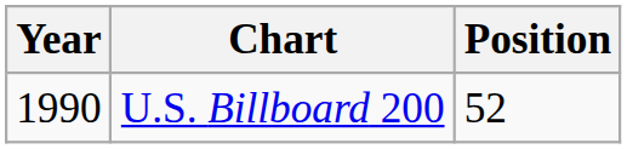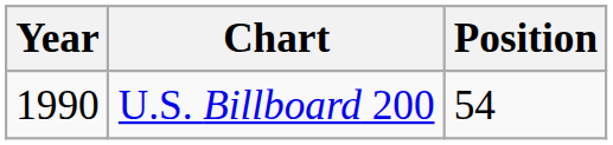U.S. Billboard 200 | Position: 52 -> 54
